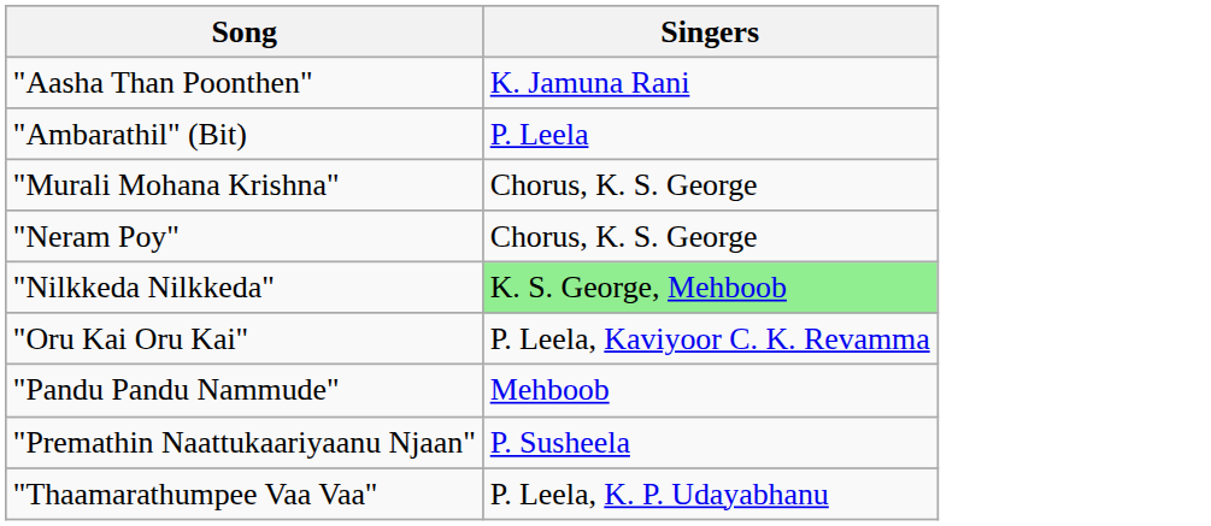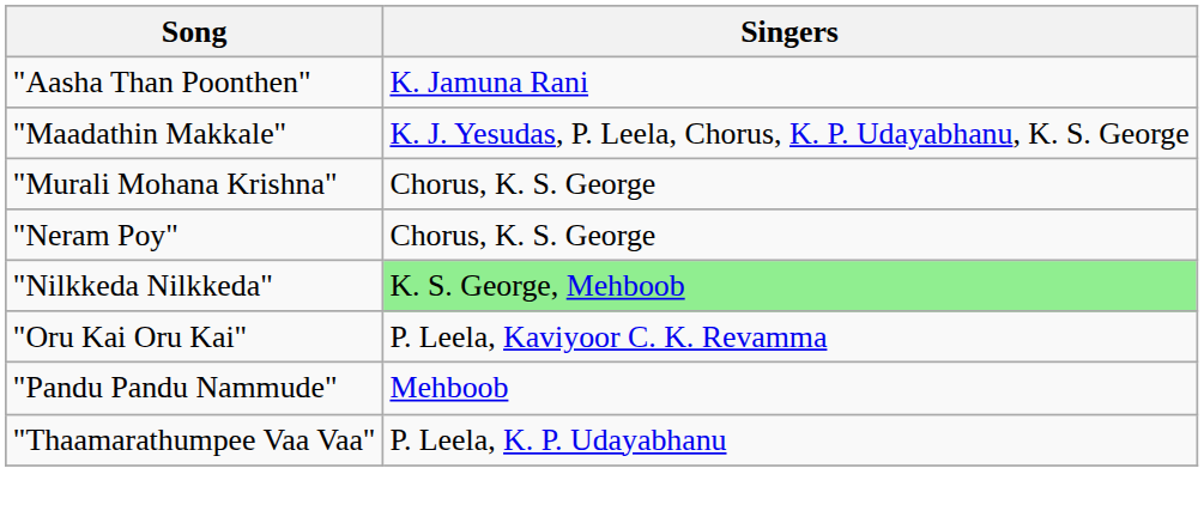- row: "Ambarathil" (Bit) | P. Leela
+ row: "Maadathin Makkale" | K. J. Yesudas, P. Leela, Chorus, K. P. Udayabhanu, K. S. George
- row: "Premathin Naattukaariyaanu Njaan" | P. Susheela
